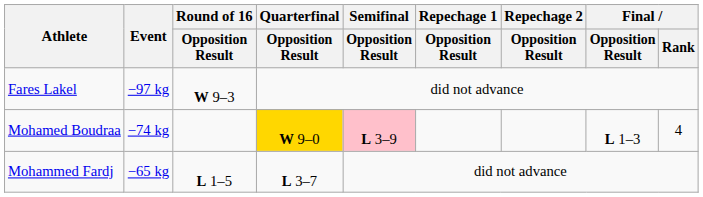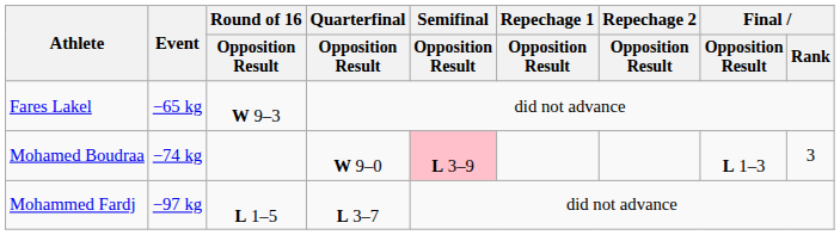Fares Lakel | Event: −97 kg -> −65 kg
Mohamed Boudraa | Quarterfinal / Opposition Result: gold background -> no background
Mohamed Boudraa | Final / Rank: 4 -> 3
Mohammed Fardj | Event: −65 kg -> −97 kg
